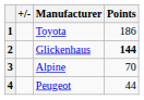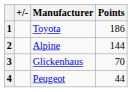2 | Manufacturer: Glickenhaus -> Alpine
2 | Points: bold -> normal
3 | Manufacturer: Alpine -> Glickenhaus
